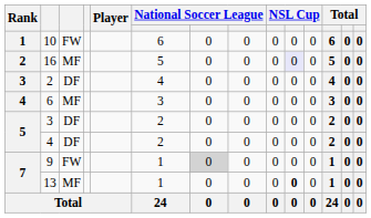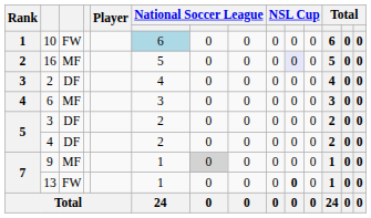10 | column 6: no background -> lightblue background
9 | column 3: FW -> MF
13 | column 3: MF -> FW
